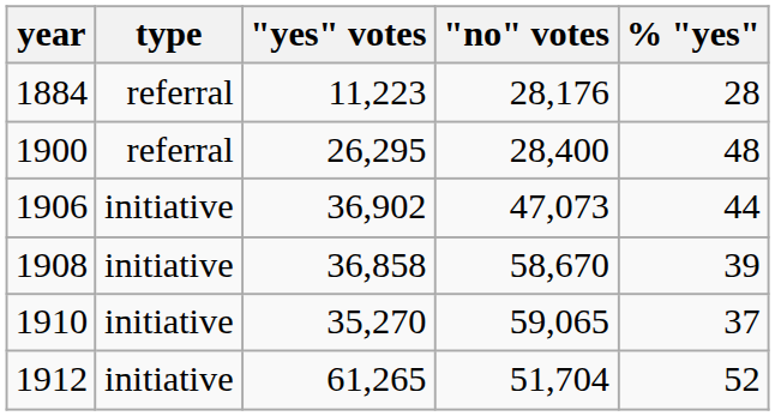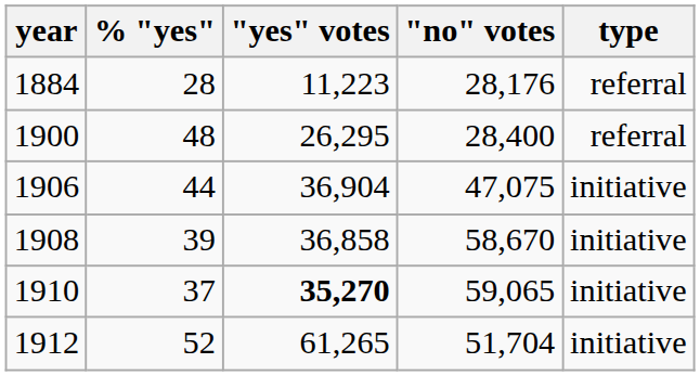columns swapped: type <-> % "yes"
1906 | "yes" votes: 36,902 -> 36,904
1906 | "no" votes: 47,073 -> 47,075
1910 | "yes" votes: normal -> bold
